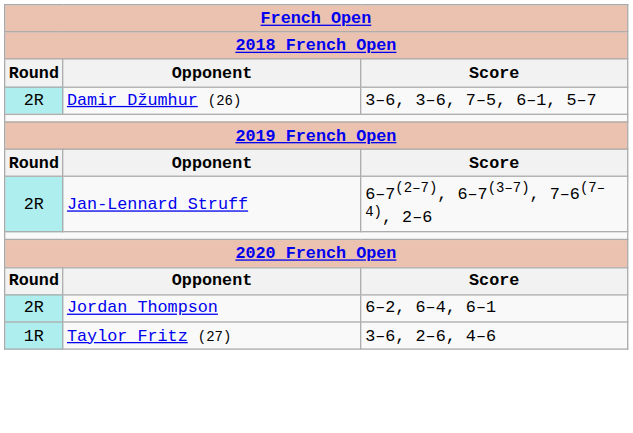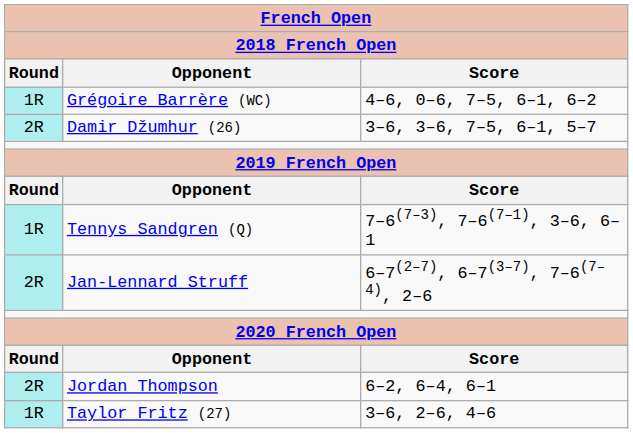+ row: 1R | Grégoire Barrère (WC) | 4–6, 0–6, 7–5, 6–1, 6–2
+ row: 1R | Tennys Sandgren (Q) | 7–6(7–3), 7–6(7–1), 3–6, 6–1
